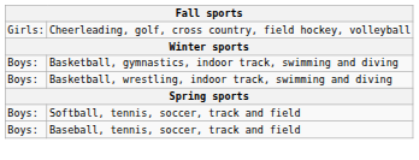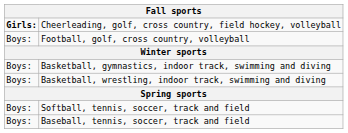Cheerleading, golf, cross country, field hockey, volleyball | column 1: normal -> bold
+ row: Boys: | Football, golf, cross country, volleyball
